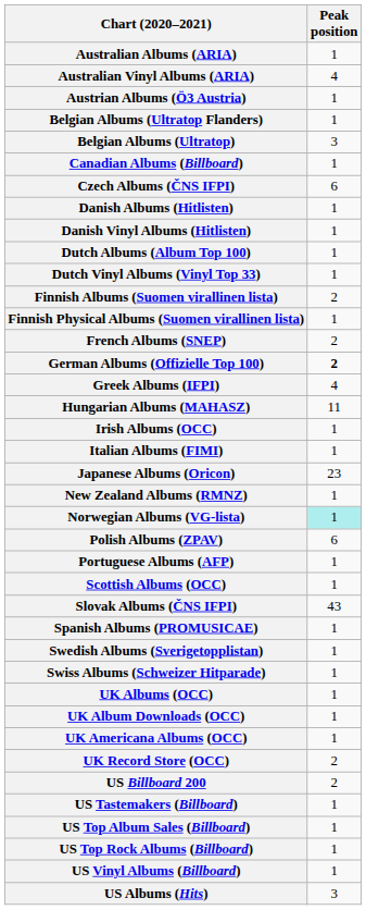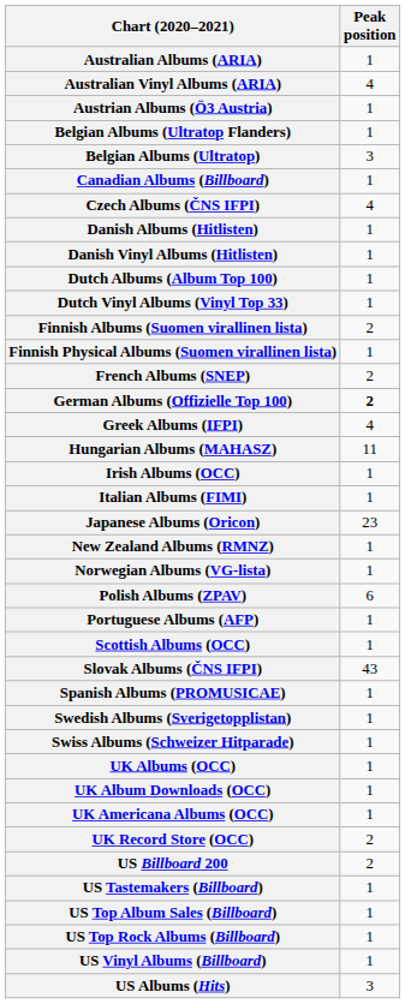Czech Albums (ČNS IFPI) | Peak position: 6 -> 4
Norwegian Albums (VG-lista) | Peak position: paleturquoise background -> no background
